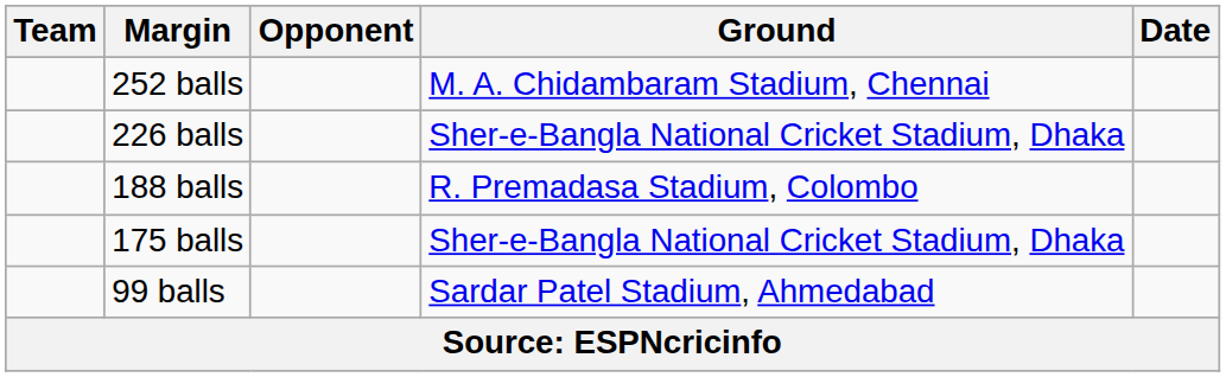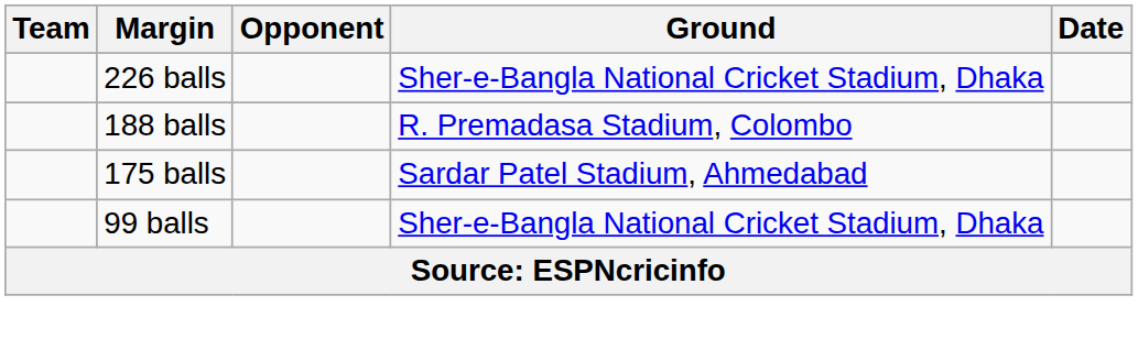- row: 252 balls | M. A. Chidambaram Stadium, Chennai
175 balls | Ground: Sher-e-Bangla National Cricket Stadium, Dhaka -> Sardar Patel Stadium, Ahmedabad
99 balls | Ground: Sardar Patel Stadium, Ahmedabad -> Sher-e-Bangla National Cricket Stadium, Dhaka
